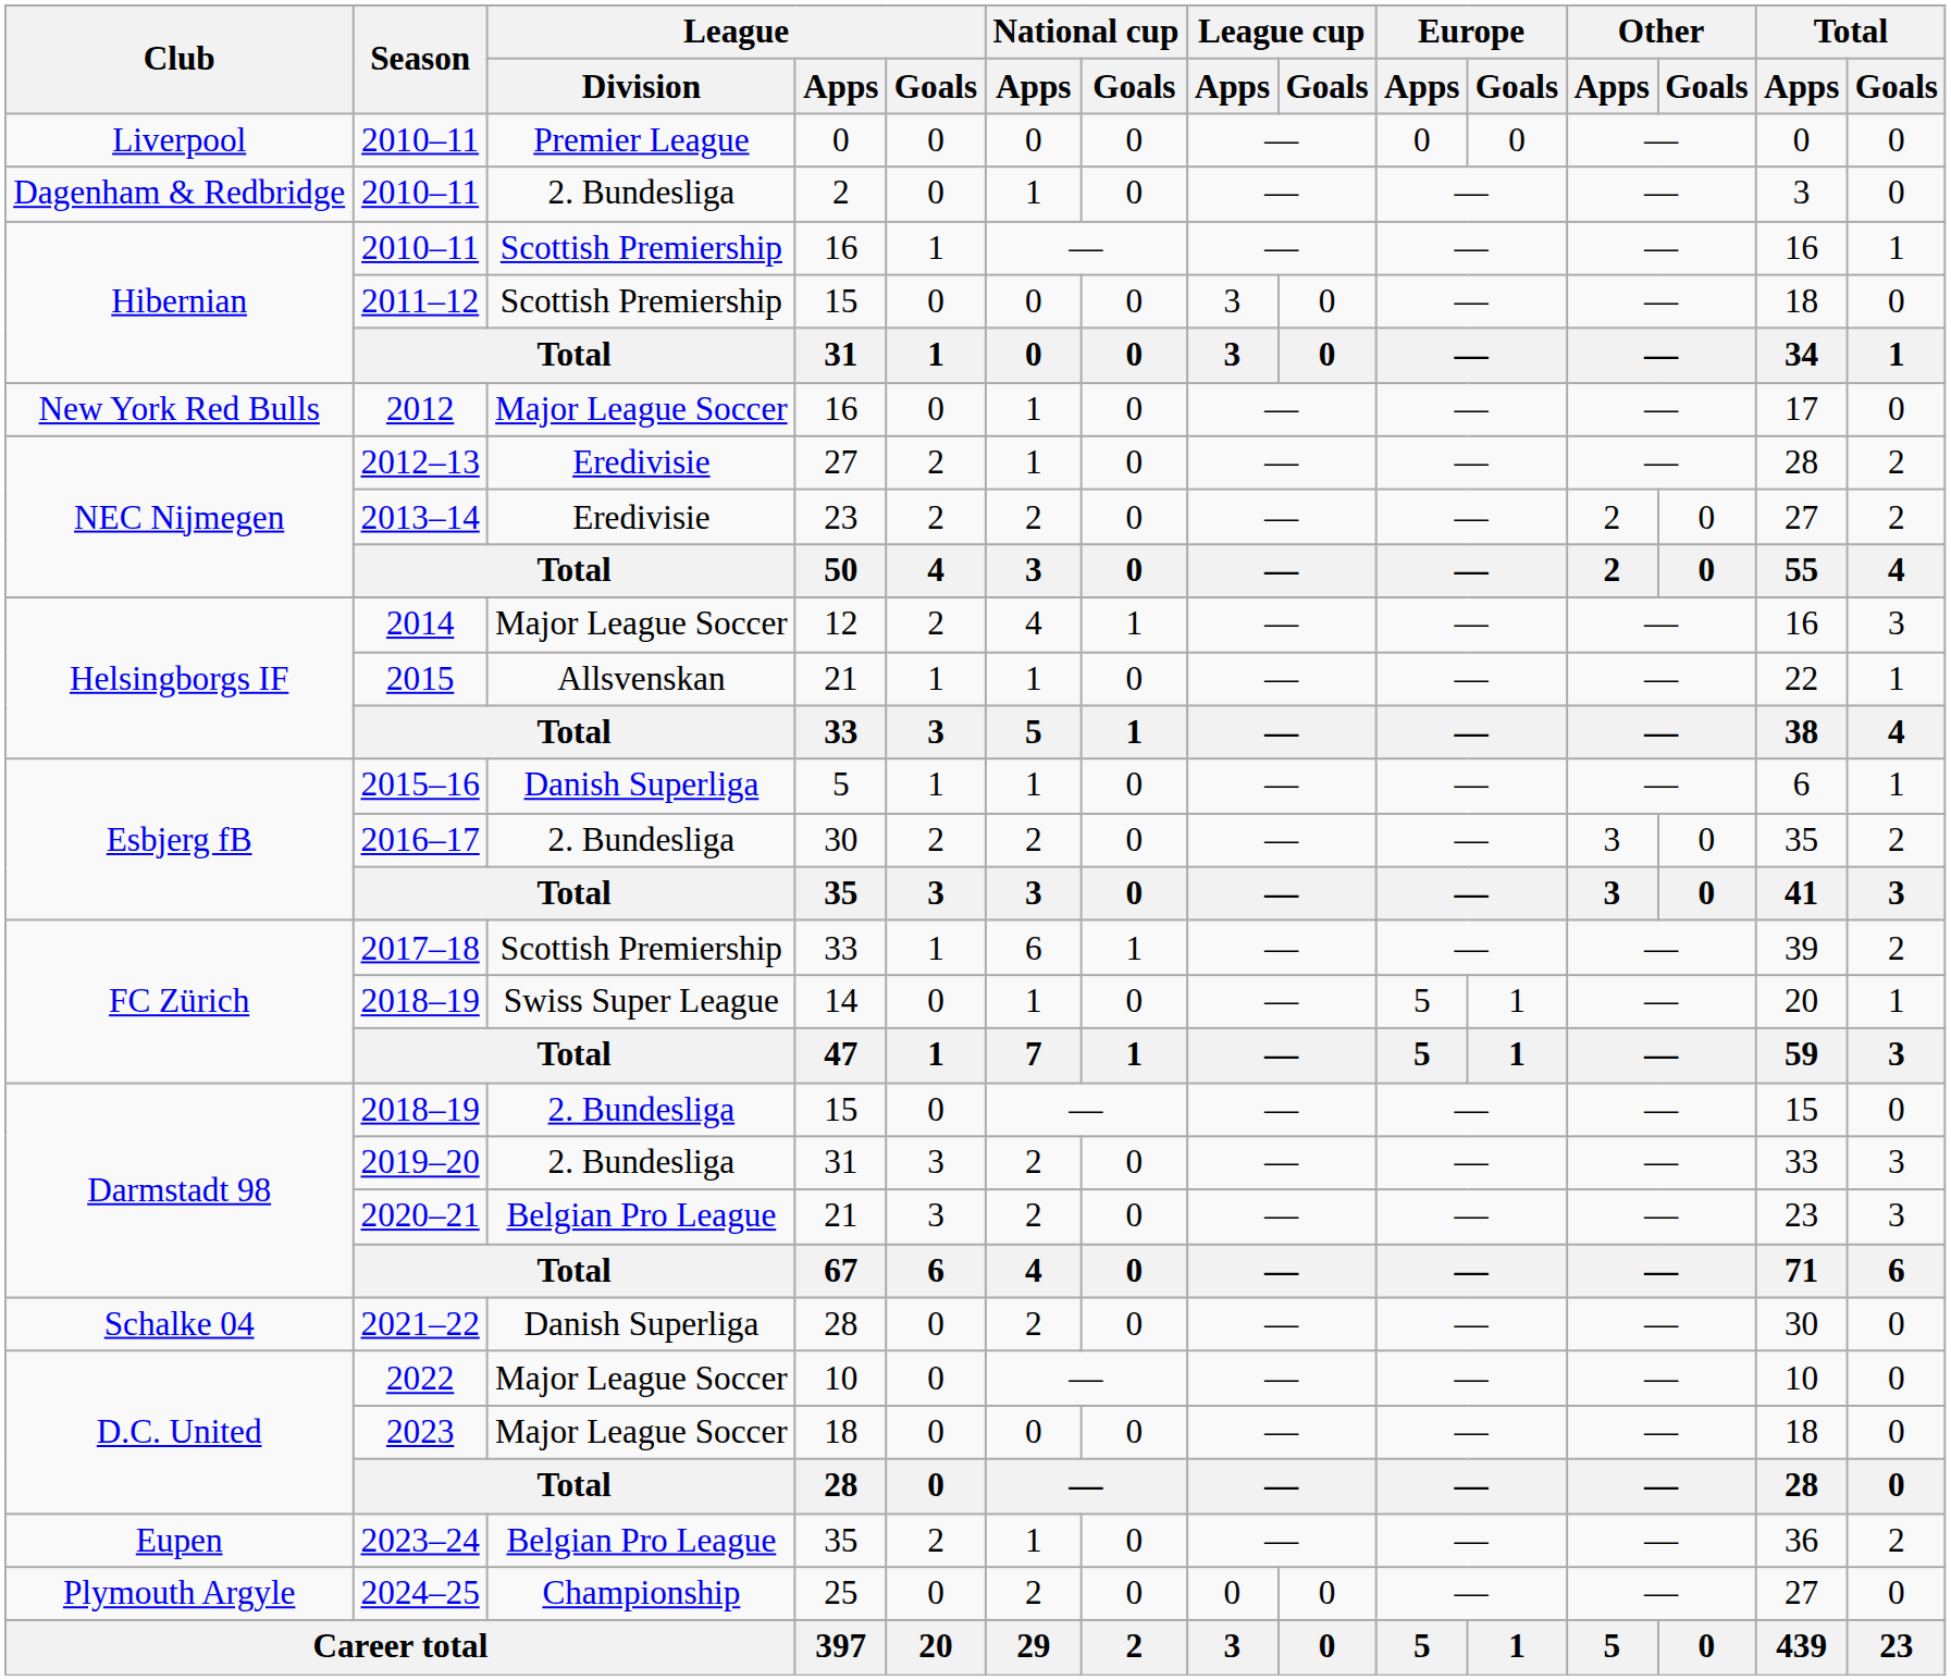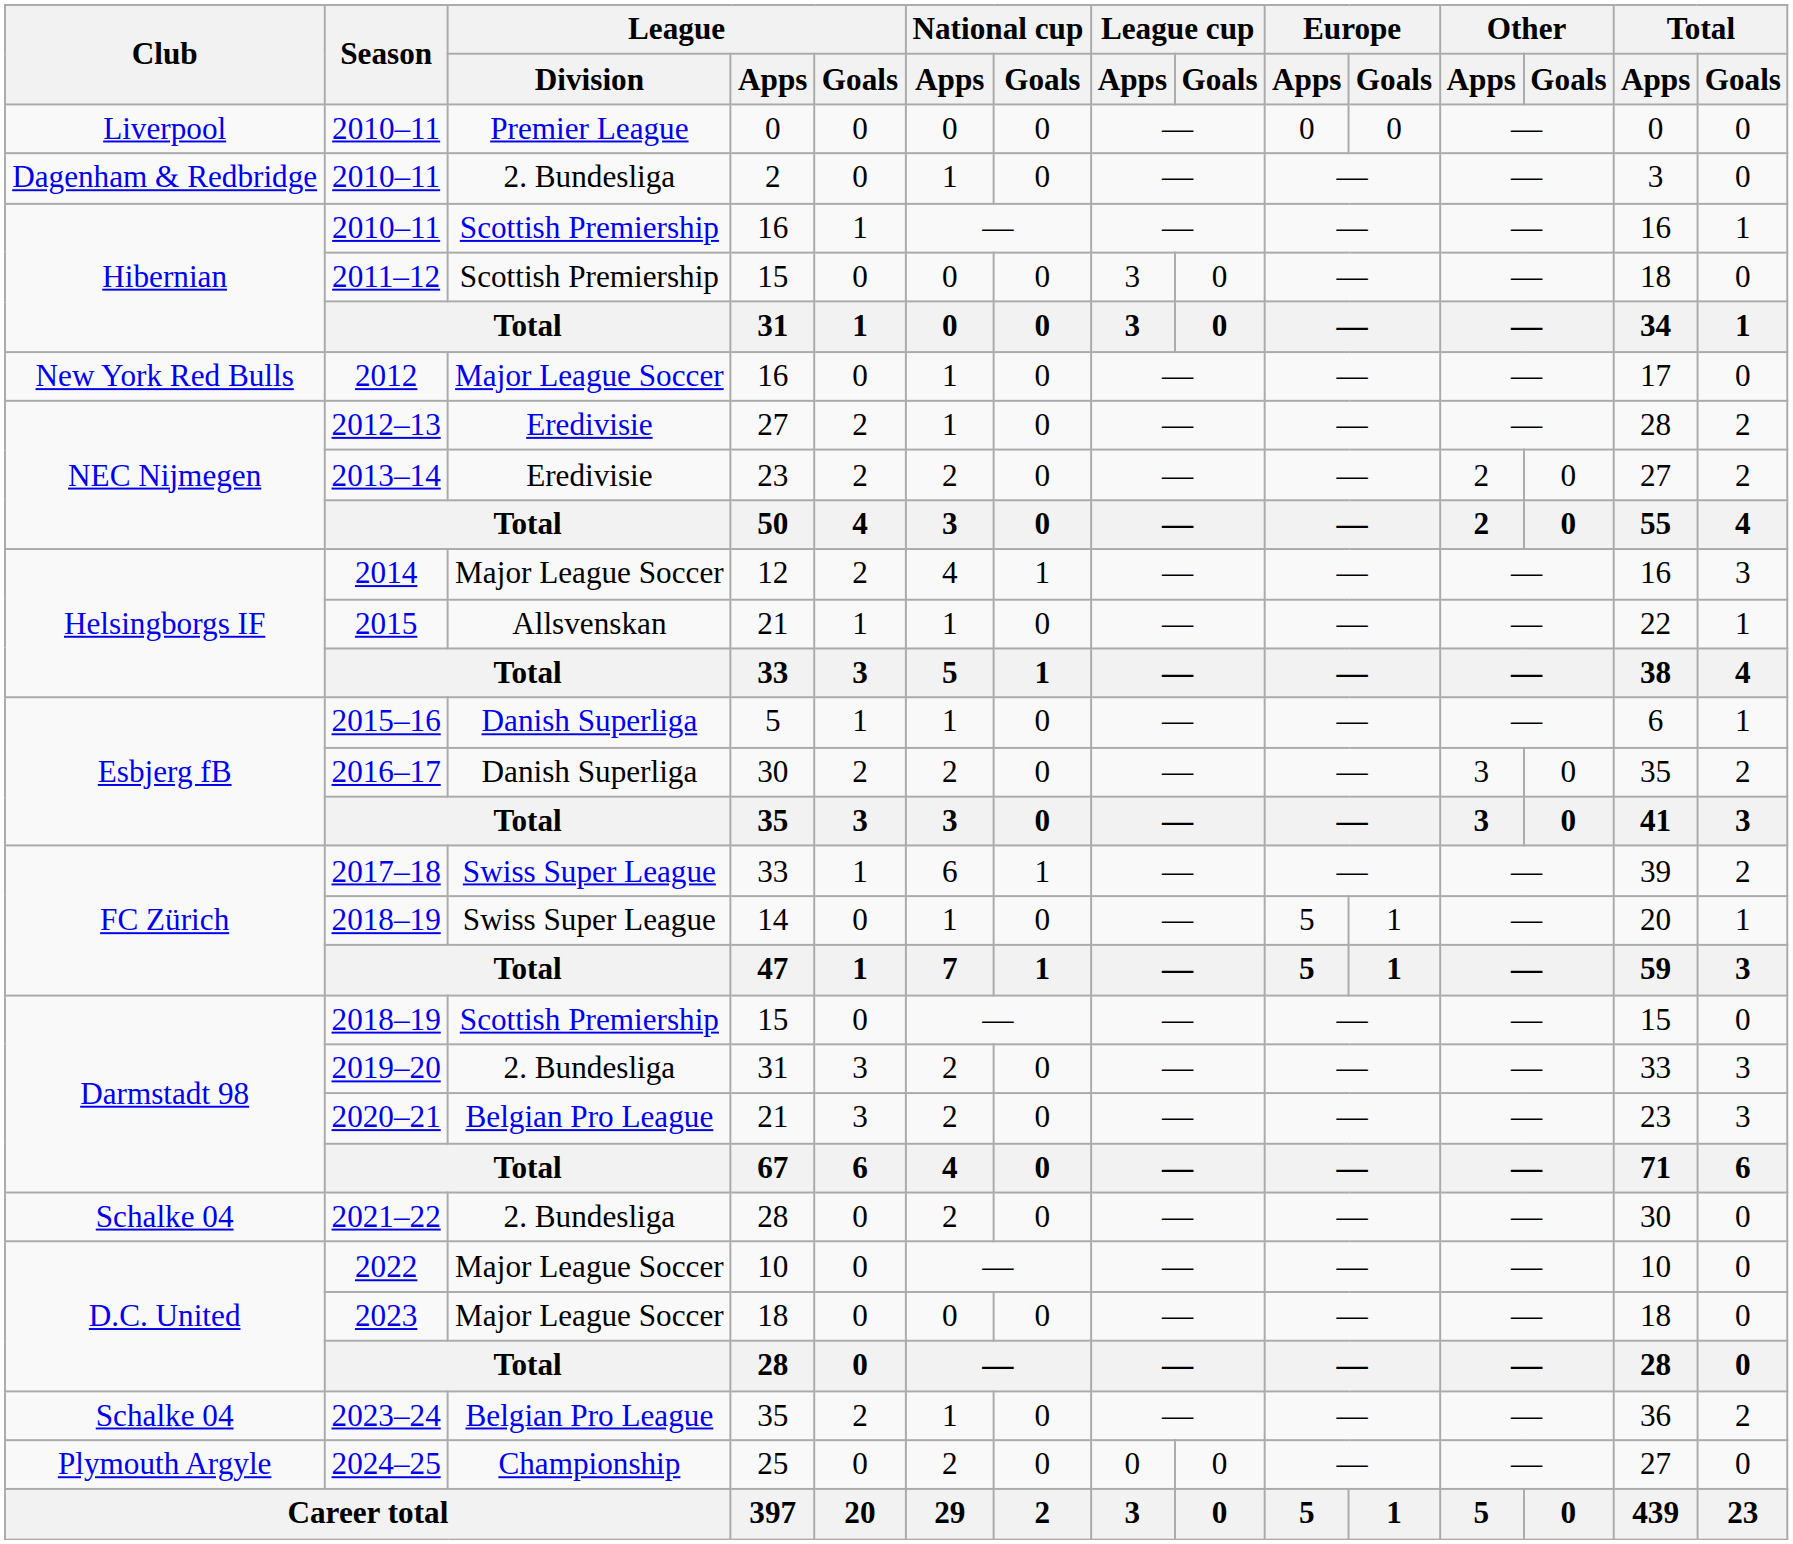2016–17 | League / Division: 2. Bundesliga -> Danish Superliga
2017–18 | League / Division: Scottish Premiership -> Swiss Super League
2018–19 / 15 | League / Division: 2. Bundesliga -> Scottish Premiership
2021–22 | League / Division: Danish Superliga -> 2. Bundesliga
2023–24 | Club: Eupen -> Schalke 04
